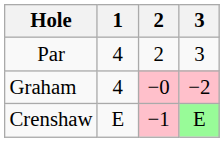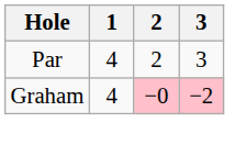- row: Crenshaw | E | −1 | E
